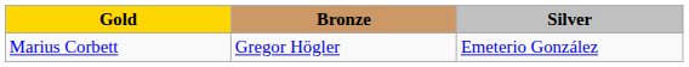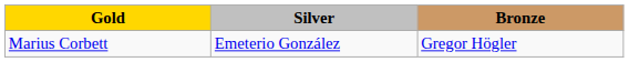columns swapped: Silver <-> Bronze
